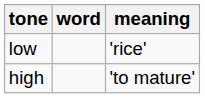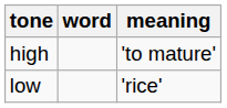rows swapped: high <-> low
